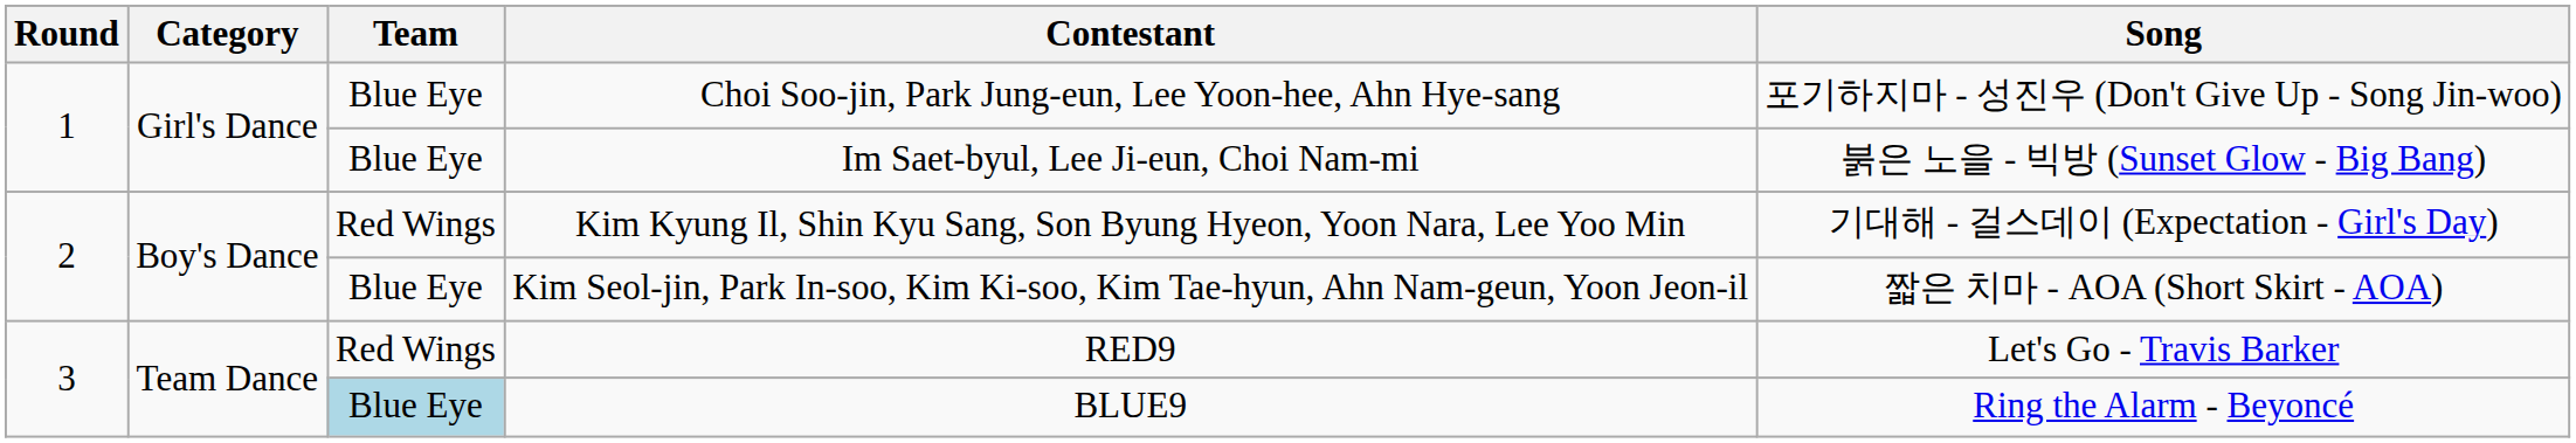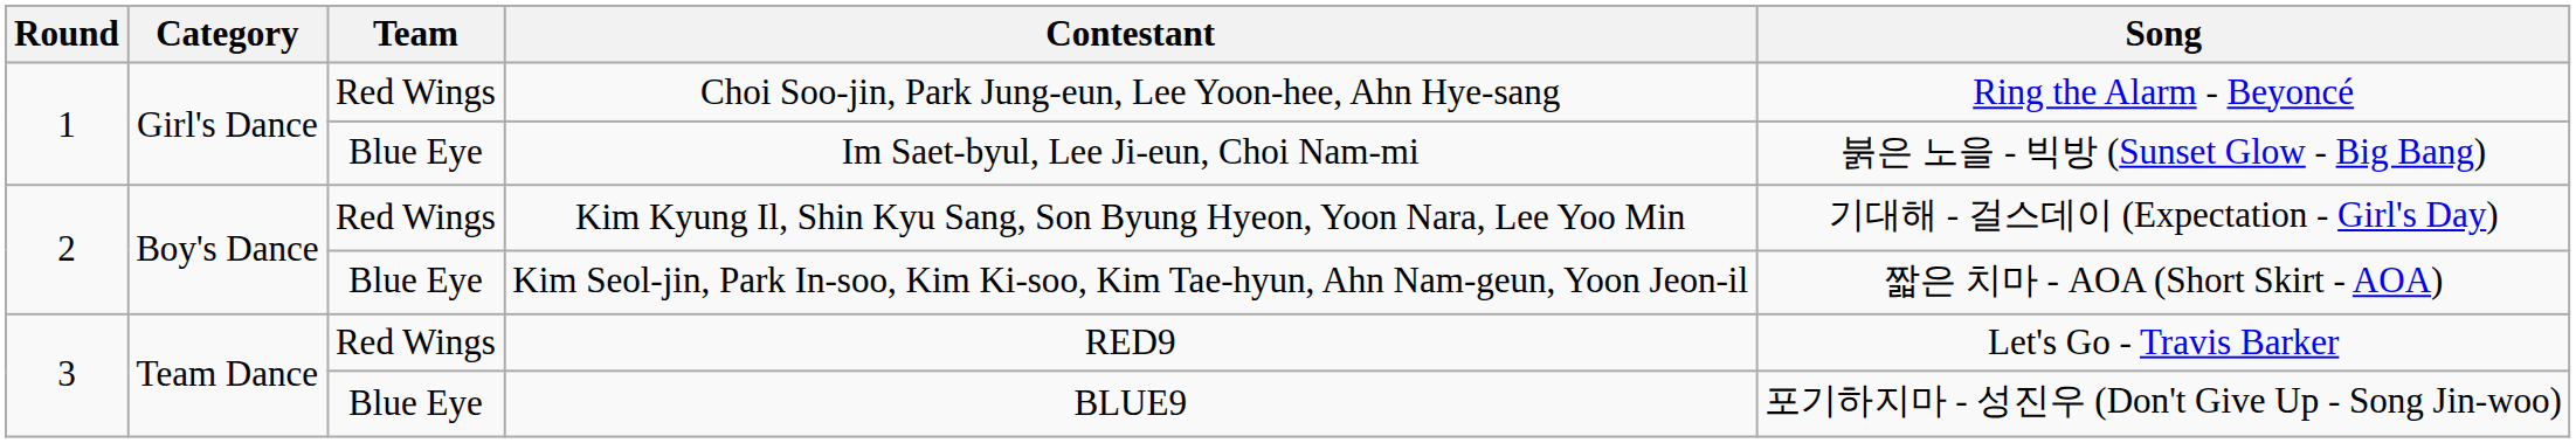Choi Soo-jin, Park Jung-eun, Lee Yoon-hee, Ahn Hye-sang | Team: Blue Eye -> Red Wings
Choi Soo-jin, Park Jung-eun, Lee Yoon-hee, Ahn Hye-sang | Song: 포기하지마 - 성진우 (Don't Give Up - Song Jin-woo) -> Ring the Alarm - Beyoncé
BLUE9 | Team: lightblue background -> no background
BLUE9 | Song: Ring the Alarm - Beyoncé -> 포기하지마 - 성진우 (Don't Give Up - Song Jin-woo)
